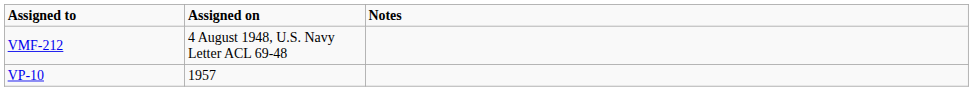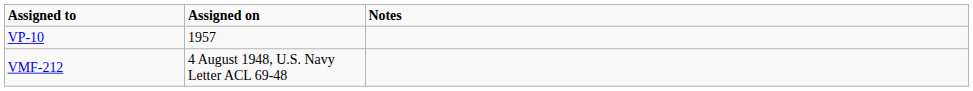rows swapped: VMF-212 <-> VP-10
